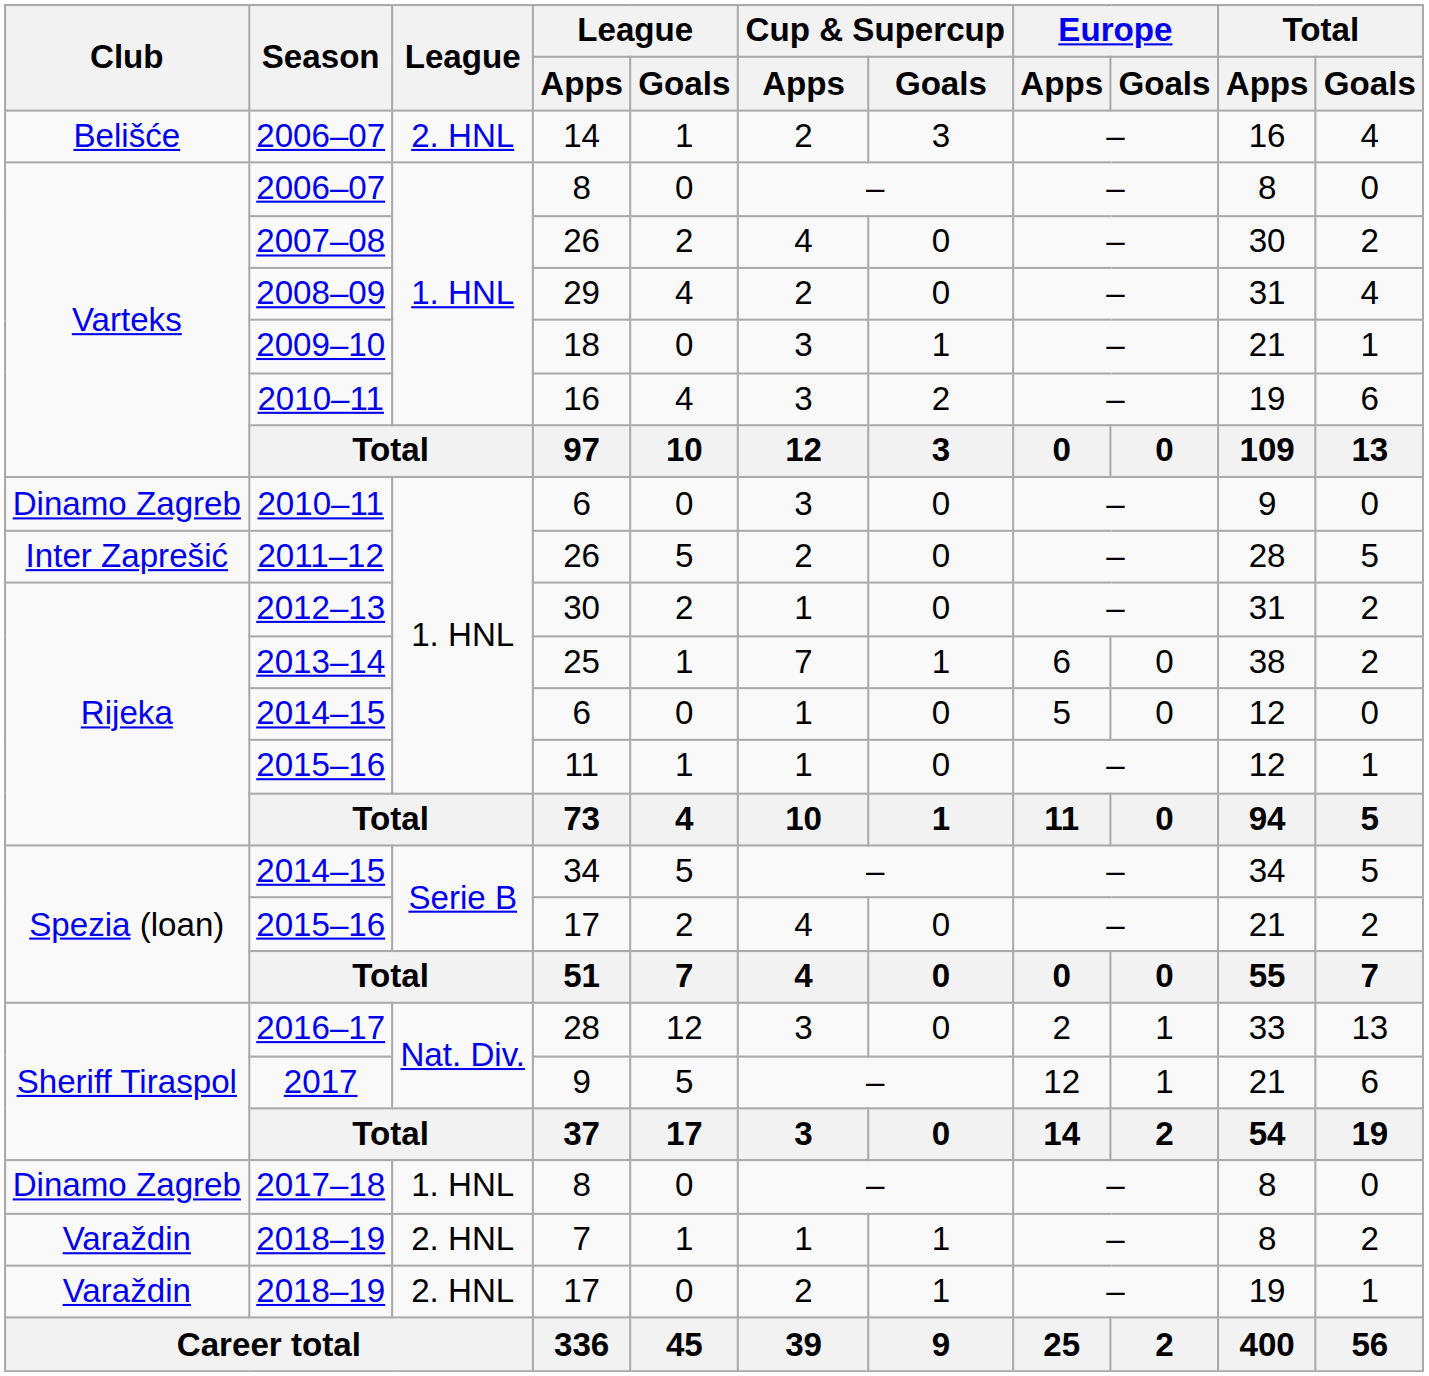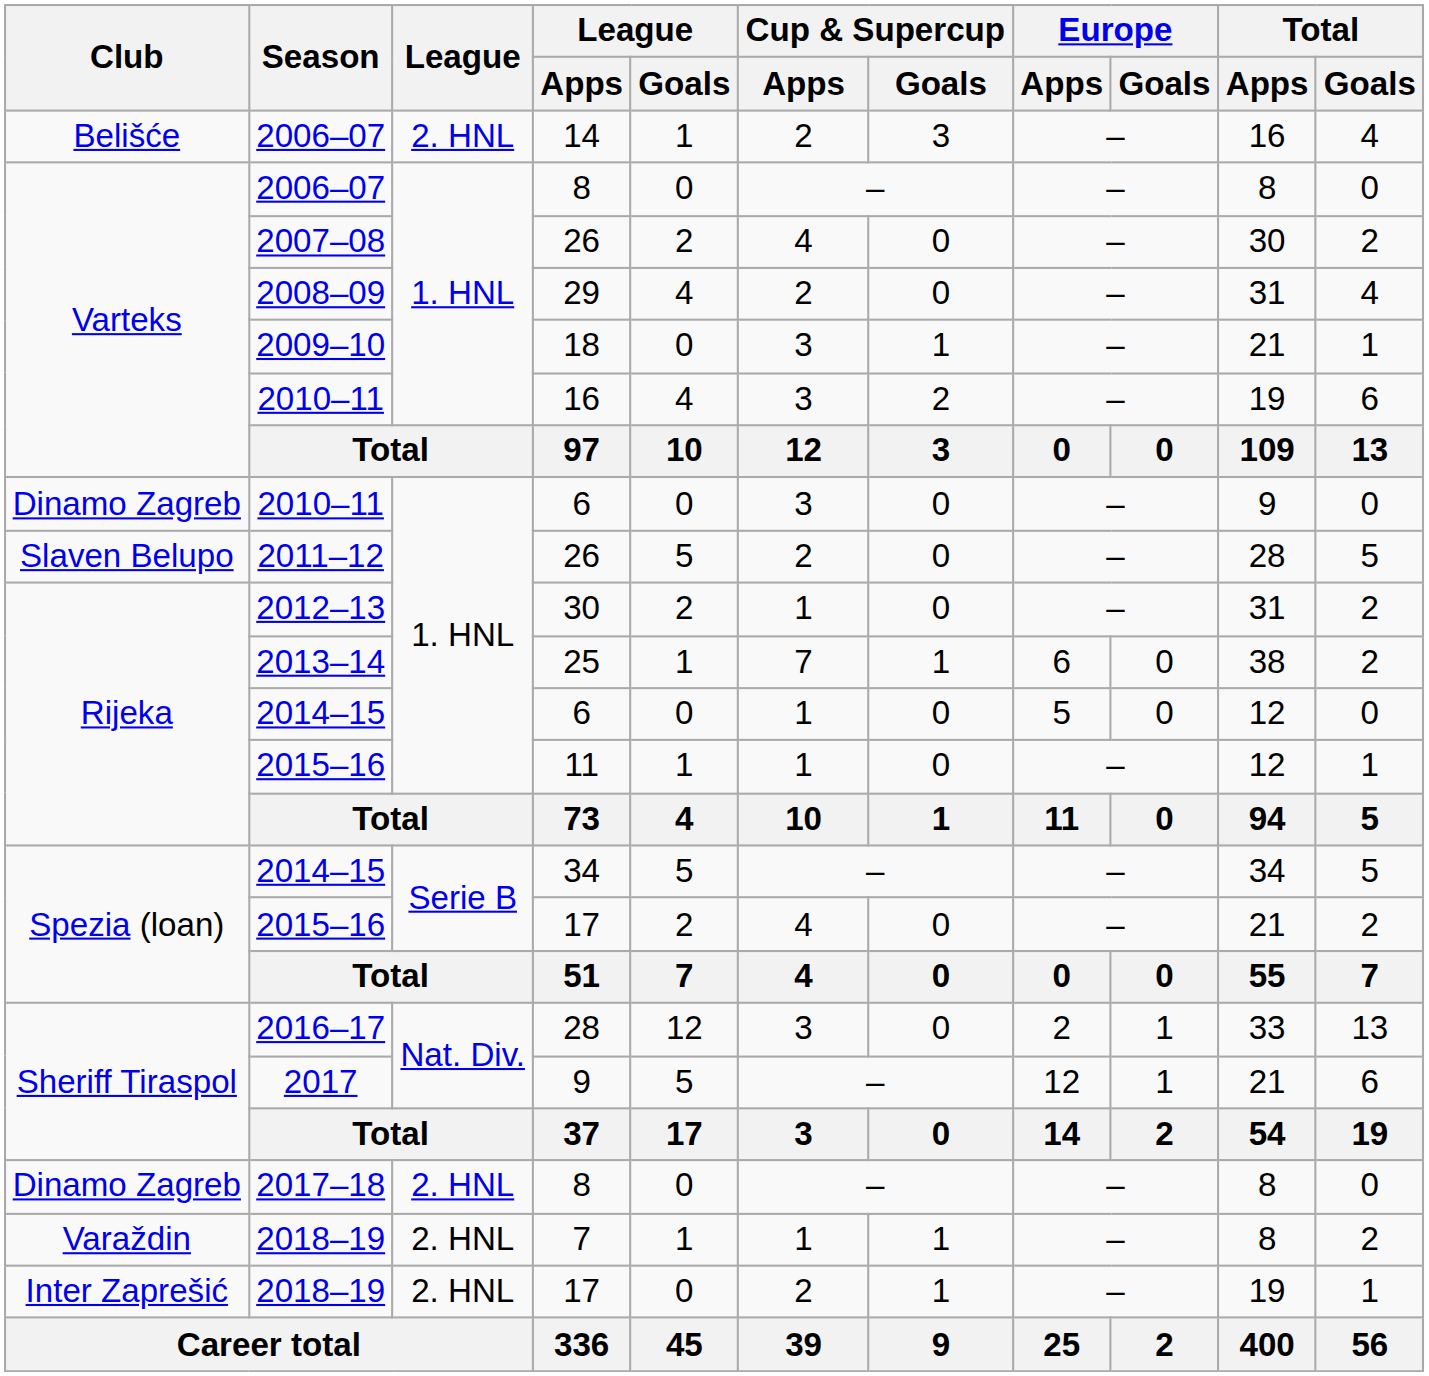2011–12 / 26 | Club: Inter Zaprešić -> Slaven Belupo
2017–18 / 8 | League: 1. HNL -> 2. HNL
2018–19 / 17 | Club: Varaždin -> Inter Zaprešić
